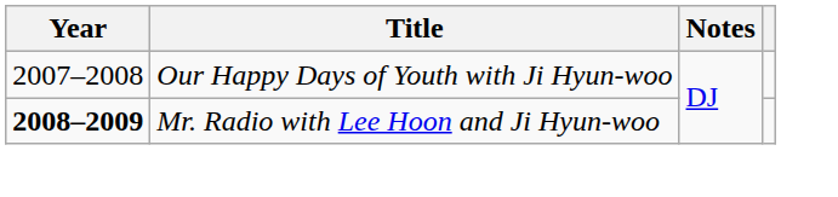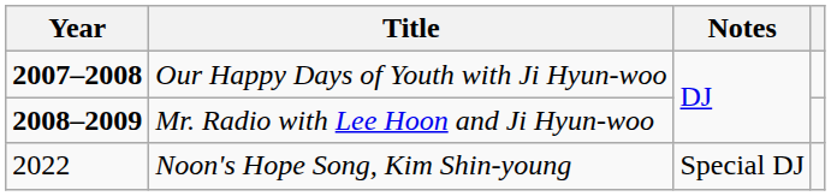Our Happy Days of Youth with Ji Hyun-woo | Year: normal -> bold
+ row: 2022 | Noon's Hope Song, Kim Shin-young | Special DJ
